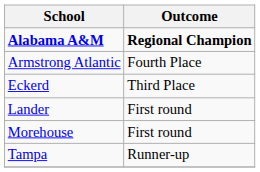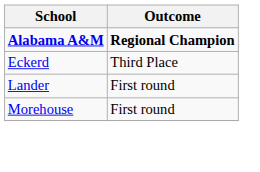- row: Armstrong Atlantic | Fourth Place
- row: Tampa | Runner-up
